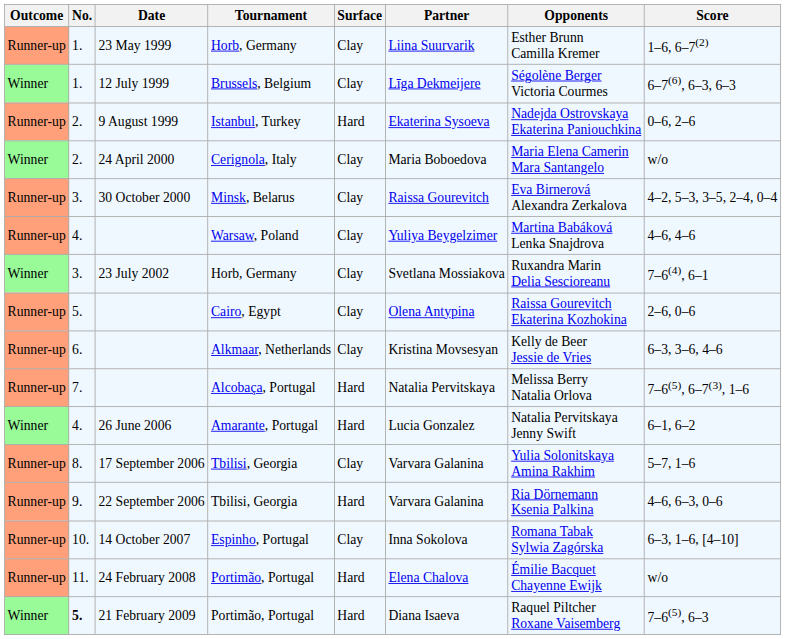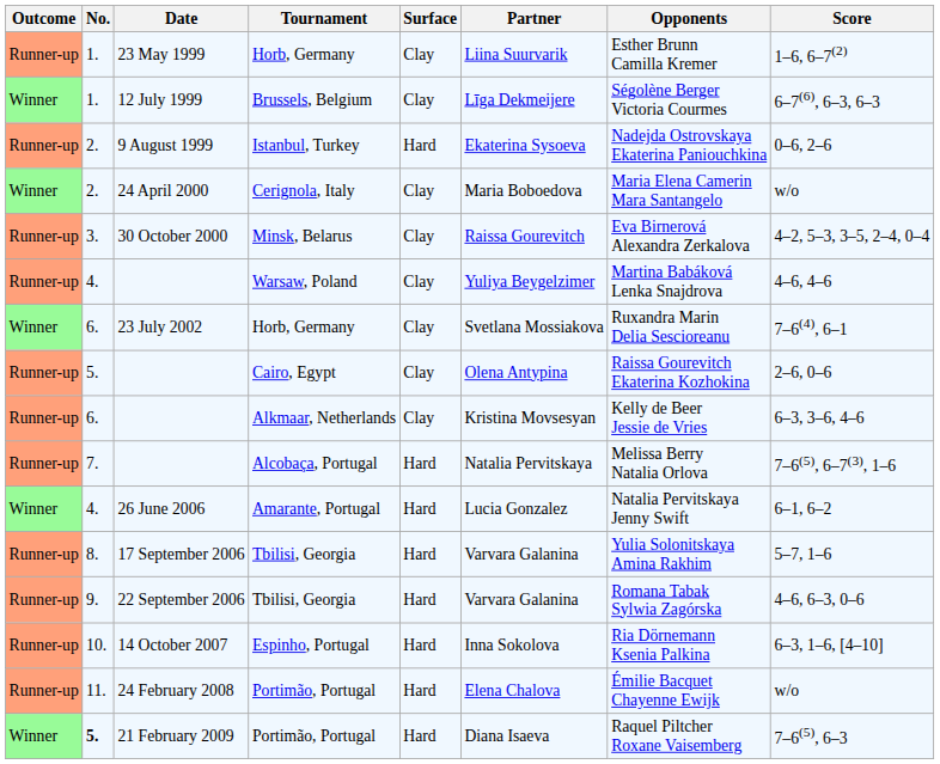23 July 2002 | No.: 3. -> 6.
17 September 2006 | Surface: Clay -> Hard
22 September 2006 | Opponents: Ria Dörnemann Ksenia Palkina -> Romana Tabak Sylwia Zagórska
14 October 2007 | Surface: Clay -> Hard
14 October 2007 | Opponents: Romana Tabak Sylwia Zagórska -> Ria Dörnemann Ksenia Palkina
